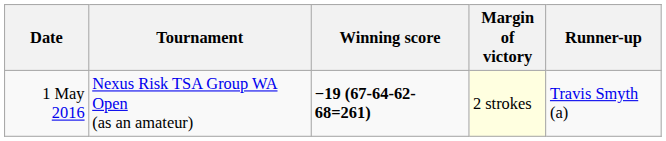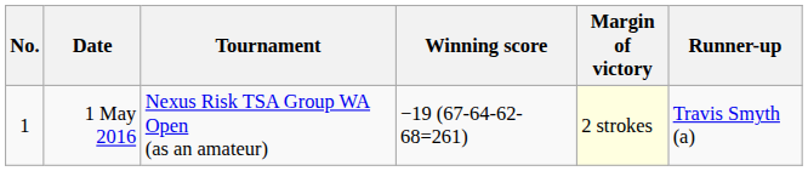+ column: No. | 1
1 May 2016 | Winning score: bold -> normal
